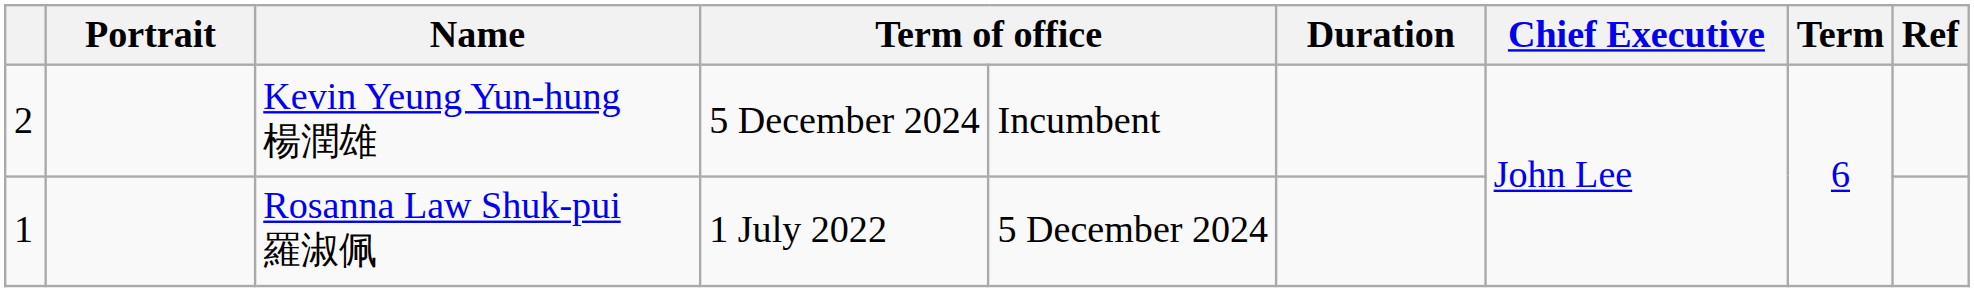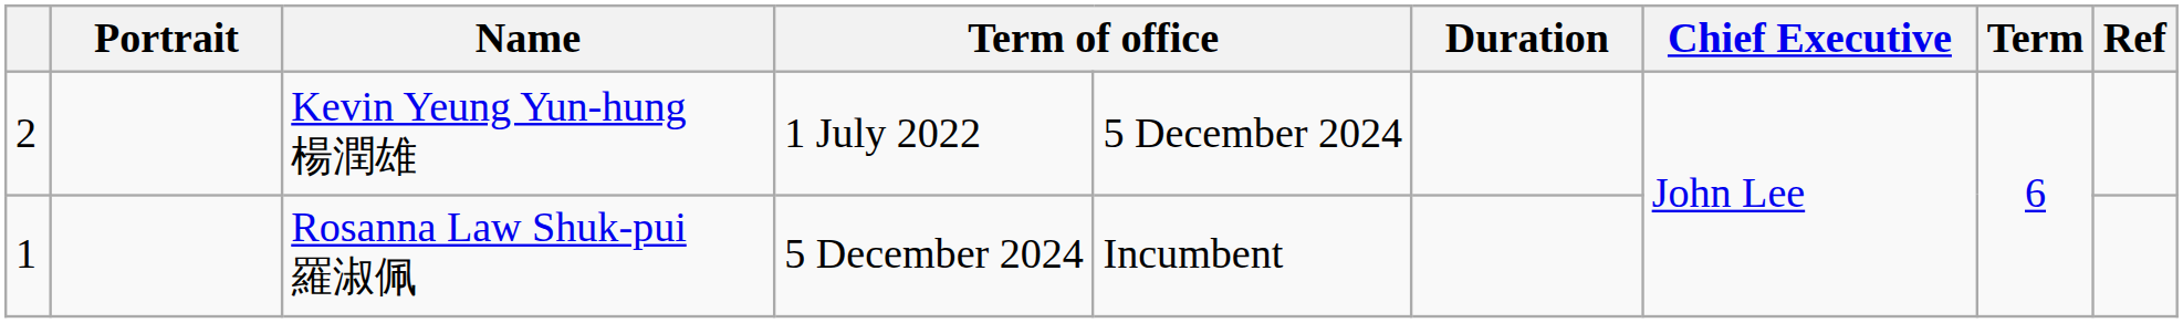Kevin Yeung Yun-hung 楊潤雄 | column 4: 5 December 2024 -> 1 July 2022
Kevin Yeung Yun-hung 楊潤雄 | column 5: Incumbent -> 5 December 2024
Rosanna Law Shuk-pui 羅淑佩 | column 4: 1 July 2022 -> 5 December 2024
Rosanna Law Shuk-pui 羅淑佩 | column 5: 5 December 2024 -> Incumbent
